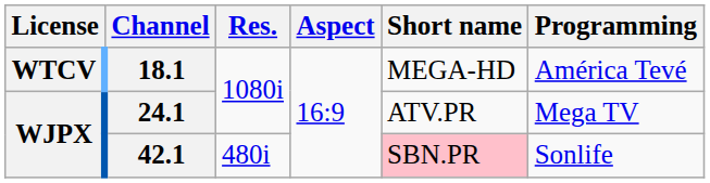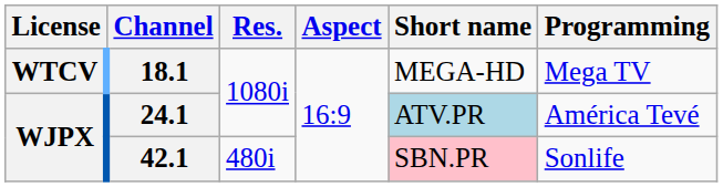18.1 | Programming: América Tevé -> Mega TV
24.1 | Short name: no background -> lightblue background
24.1 | Programming: Mega TV -> América Tevé
